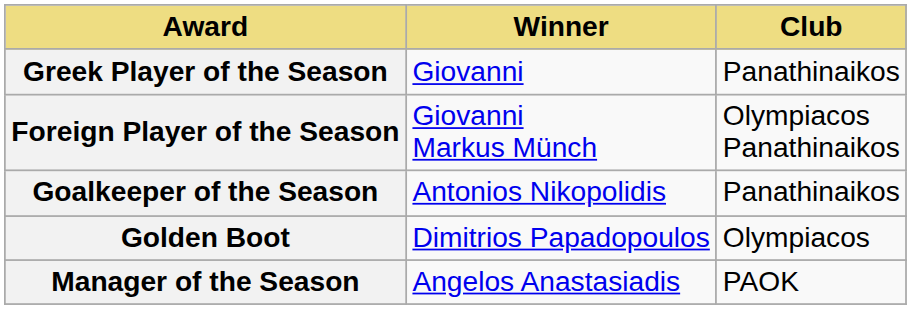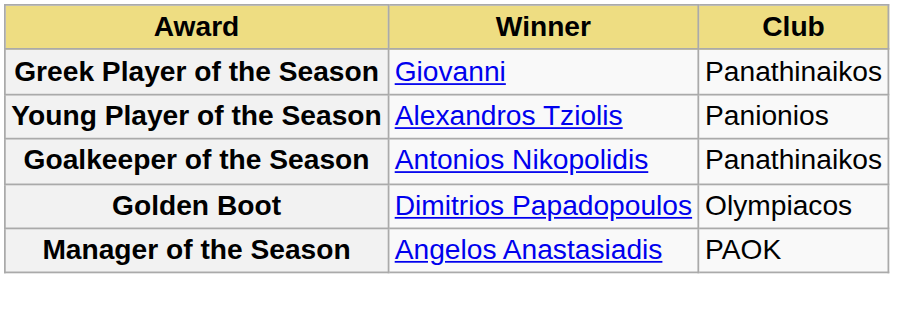- row: Foreign Player of the Season | Giovanni Markus Münch | Olympiacos Panathinaikos
+ row: Young Player of the Season | Alexandros Tziolis | Panionios
